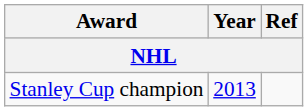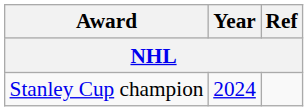Stanley Cup champion | Year: 2013 -> 2024
